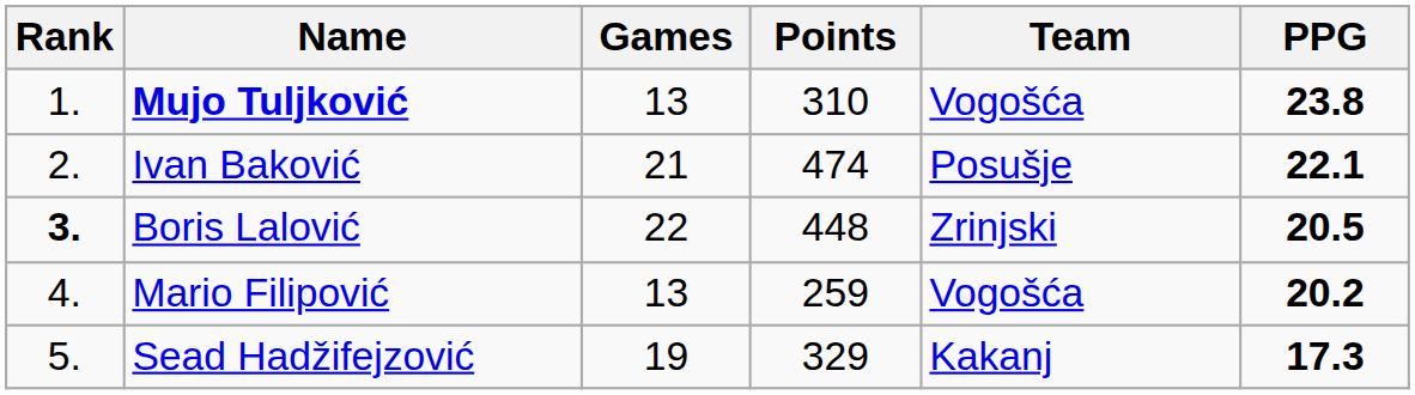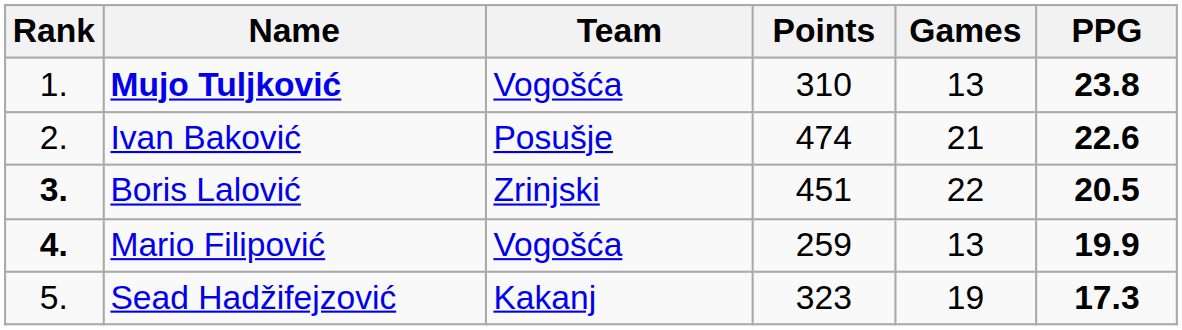columns swapped: Team <-> Games
Ivan Baković | PPG: 22.1 -> 22.6
Boris Lalović | Points: 448 -> 451
Mario Filipović | Rank: normal -> bold
Mario Filipović | PPG: 20.2 -> 19.9
Sead Hadžifejzović | Points: 329 -> 323
